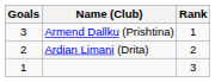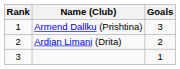columns swapped: Rank <-> Goals
